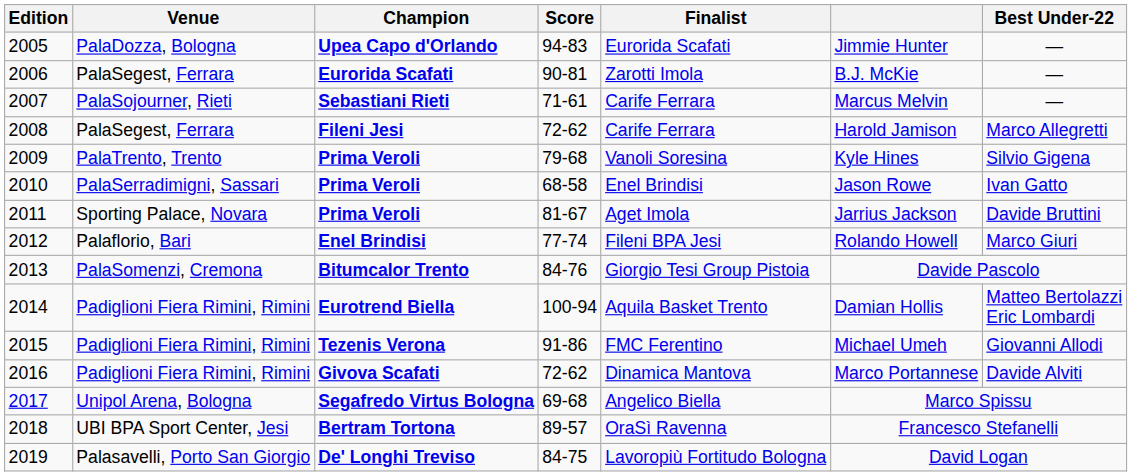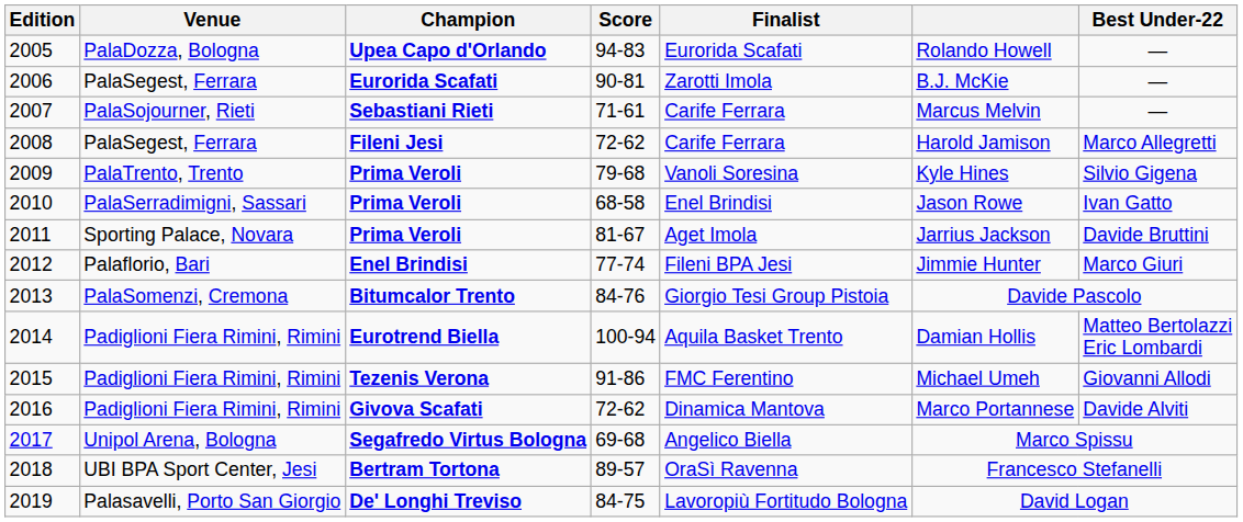2005 | column 6: Jimmie Hunter -> Rolando Howell
2012 | column 6: Rolando Howell -> Jimmie Hunter
